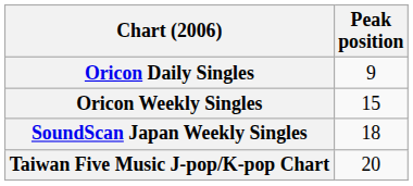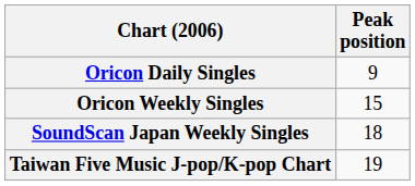Taiwan Five Music J-pop/K-pop Chart | Peak position: 20 -> 19
